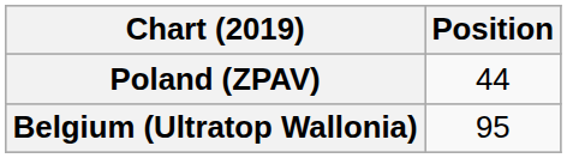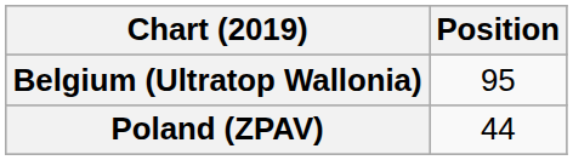rows swapped: Belgium (Ultratop Wallonia) <-> Poland (ZPAV)
